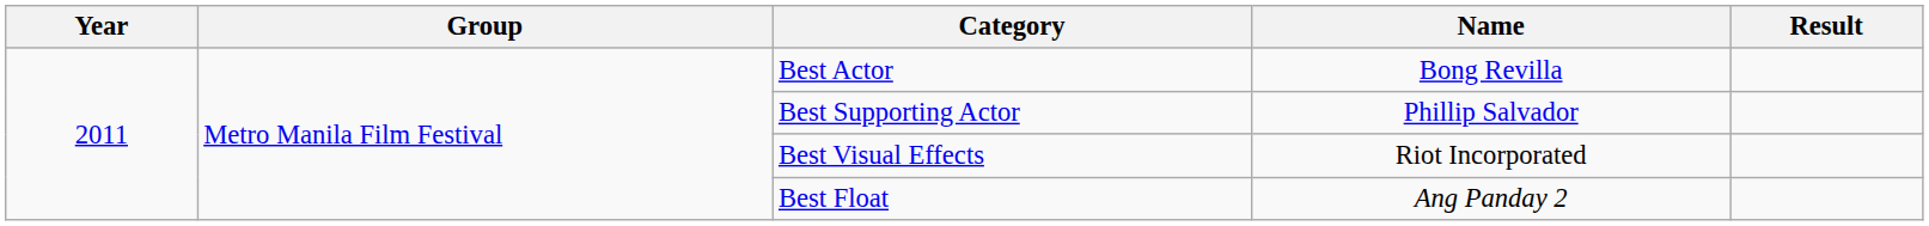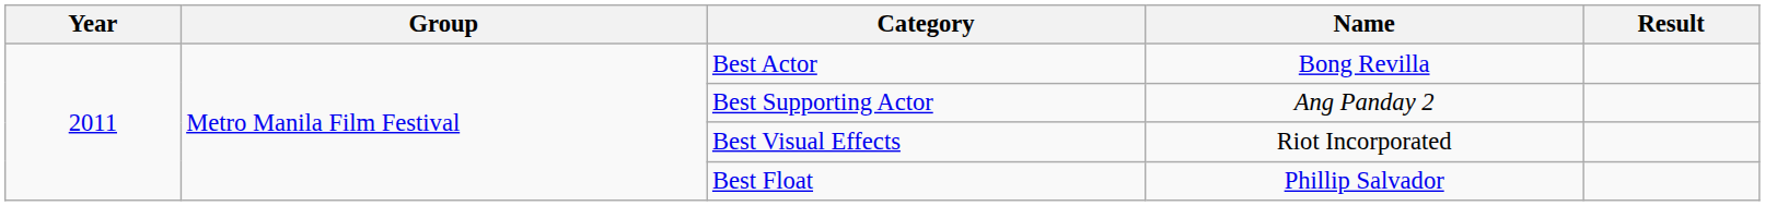Best Supporting Actor | Name: Phillip Salvador -> Ang Panday 2
Best Float | Name: Ang Panday 2 -> Phillip Salvador
